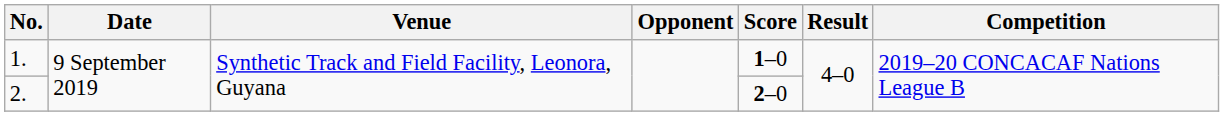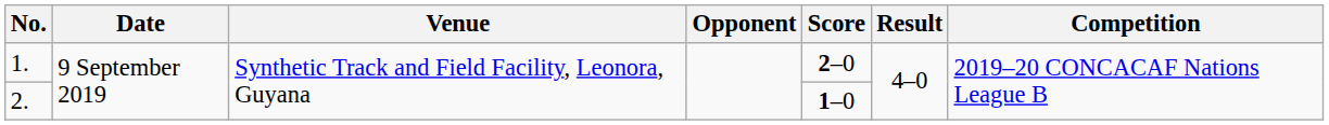1. | Score: 1–0 -> 2–0
2. | Score: 2–0 -> 1–0
